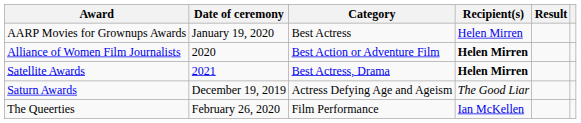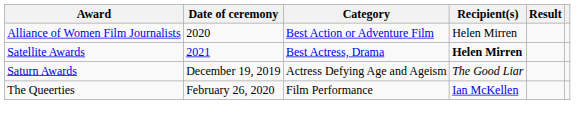- row: AARP Movies for Grownups Awards | January 19, 2020 | Best Actress | Helen Mirren
Alliance of Women Film Journalists | Recipient(s): bold -> normal
